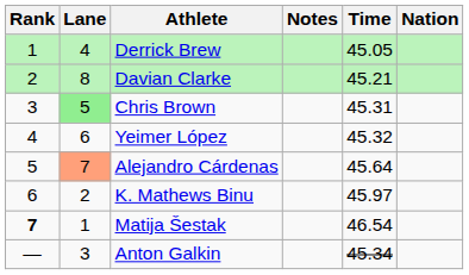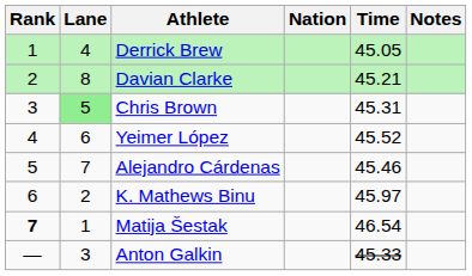columns swapped: Nation <-> Notes
Yeimer López | Time: 45.32 -> 45.52
Alejandro Cárdenas | Lane: lightsalmon background -> no background
Alejandro Cárdenas | Time: 45.64 -> 45.46
Anton Galkin | Time: 45.34 -> 45.33
